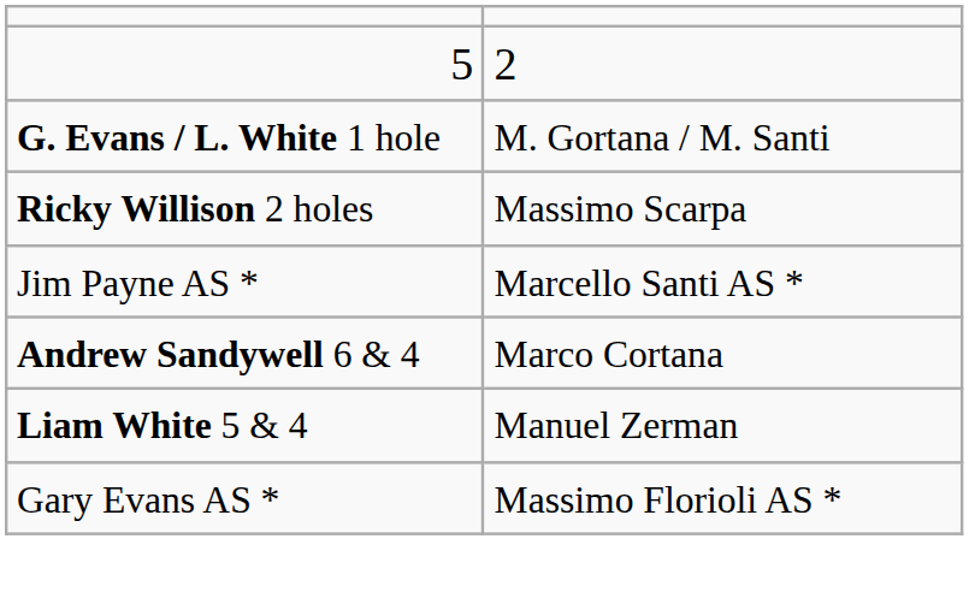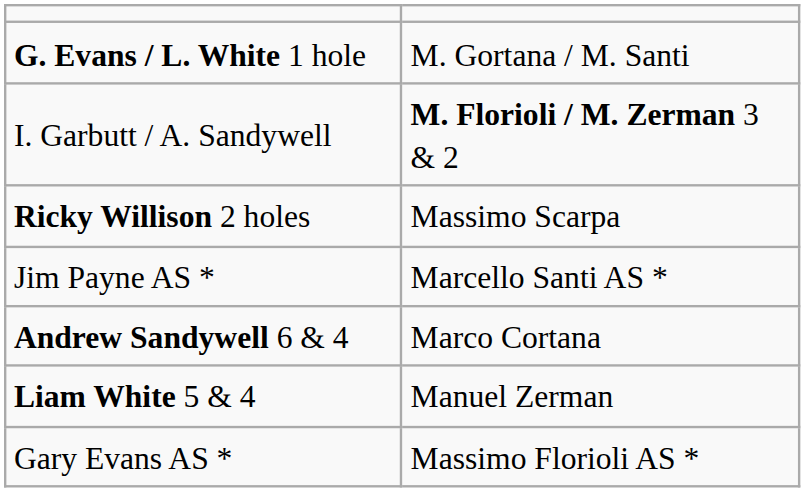- row: 5 | 2
+ row: I. Garbutt / A. Sandywell | M. Florioli / M. Zerman 3 & 2
